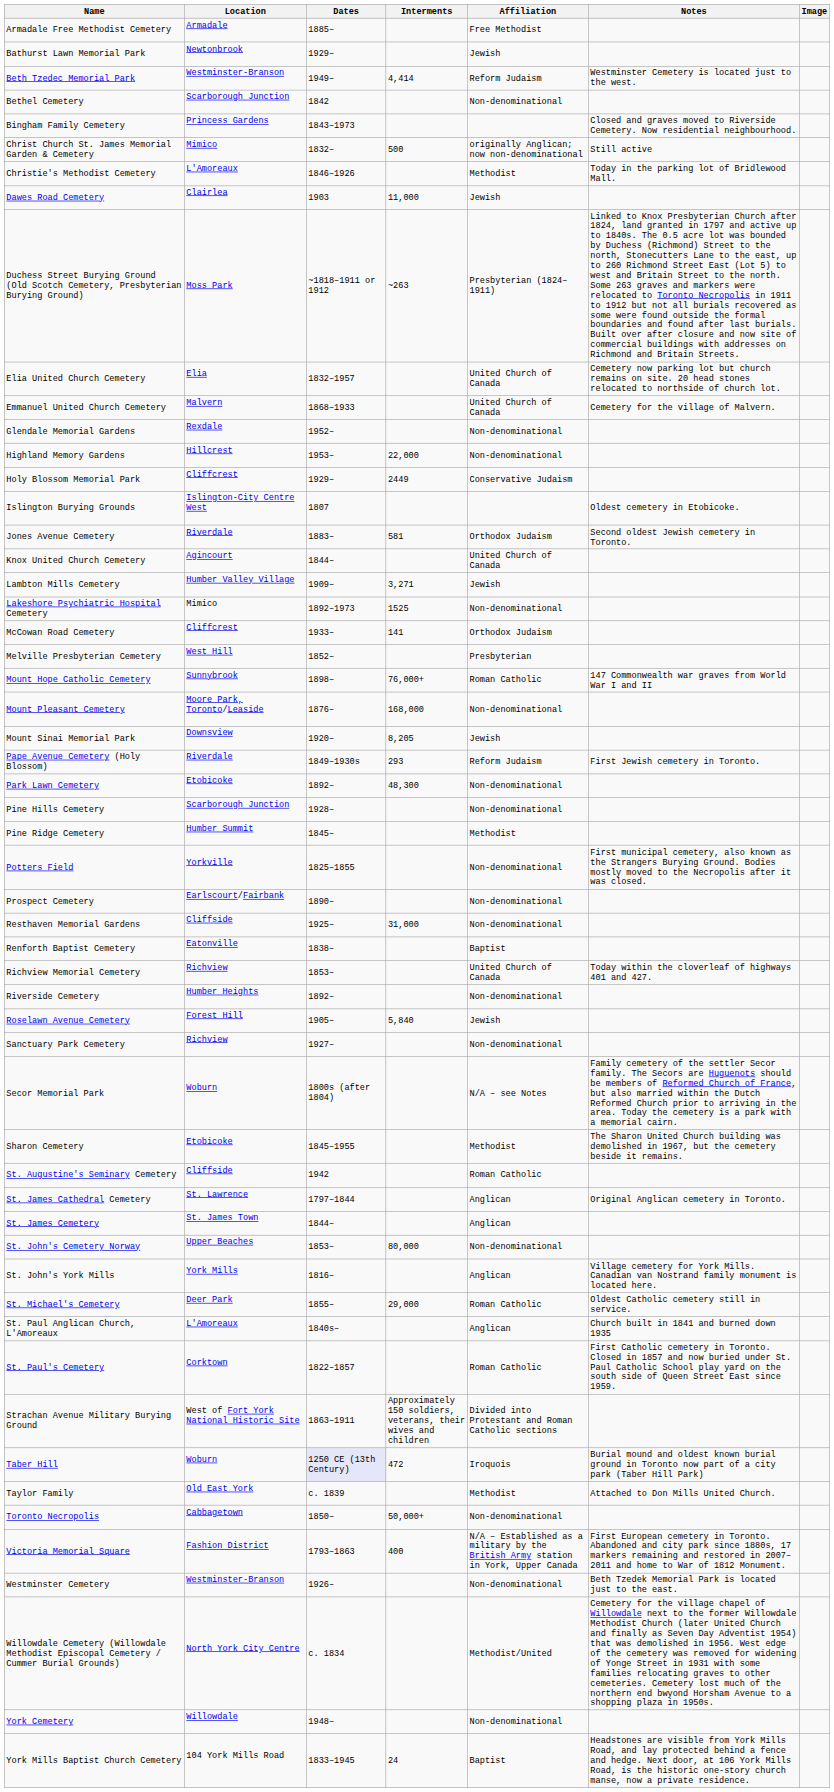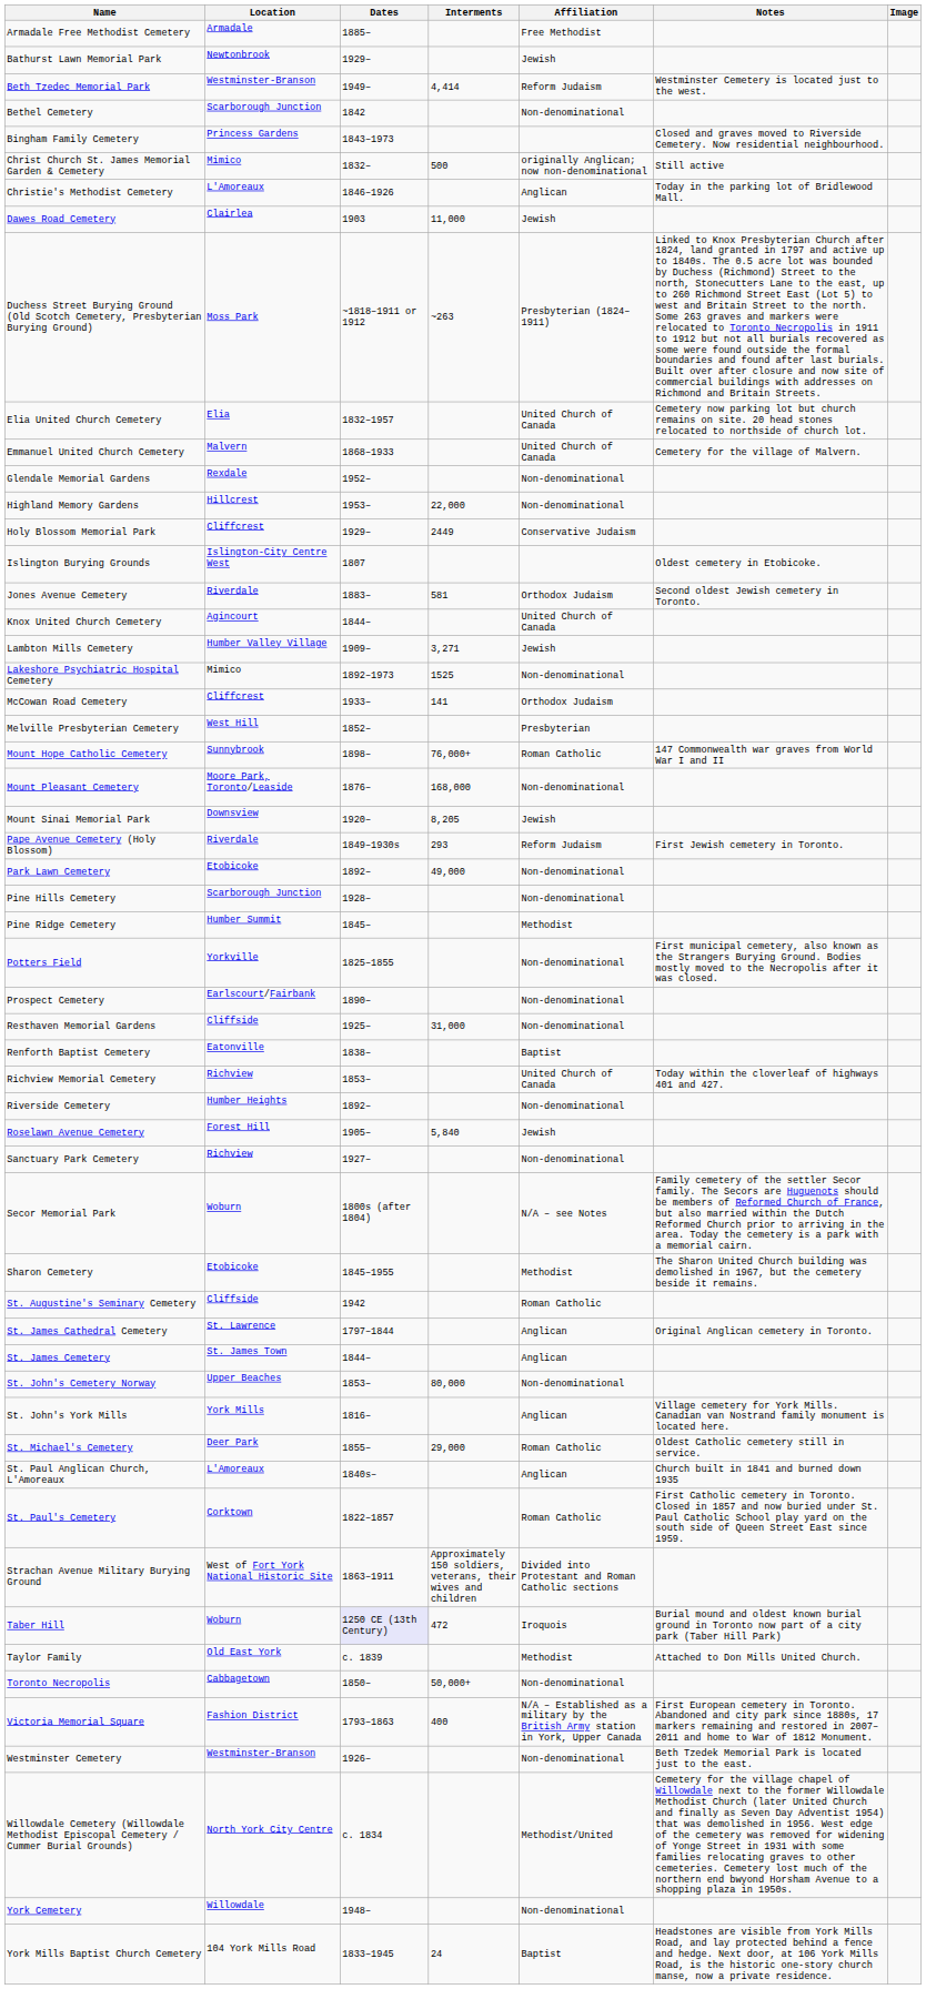Christie's Methodist Cemetery | Affiliation: Methodist -> Anglican
Park Lawn Cemetery | Interments: 48,300 -> 49,000
